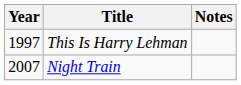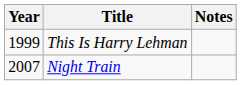This Is Harry Lehman | Year: 1997 -> 1999
